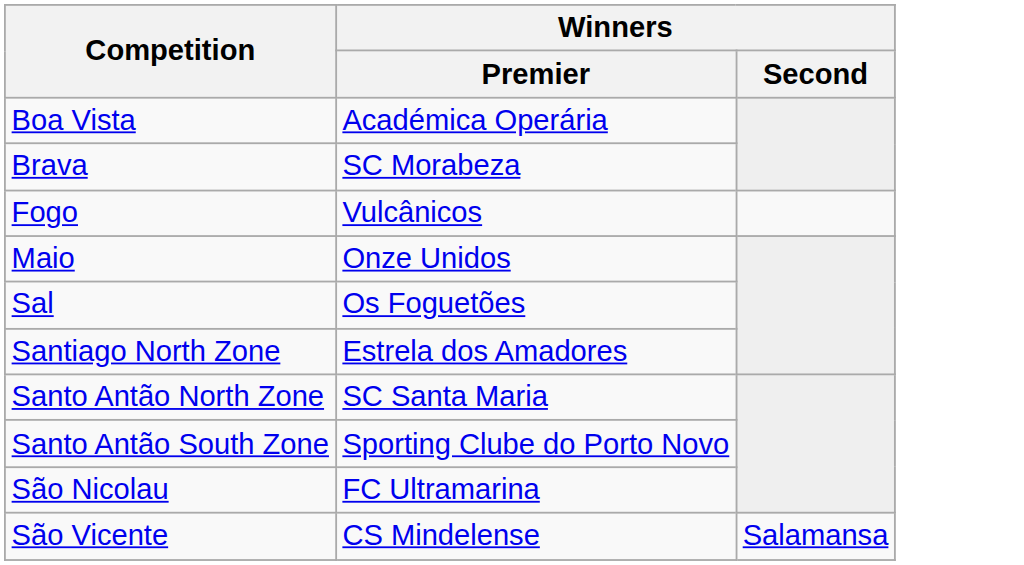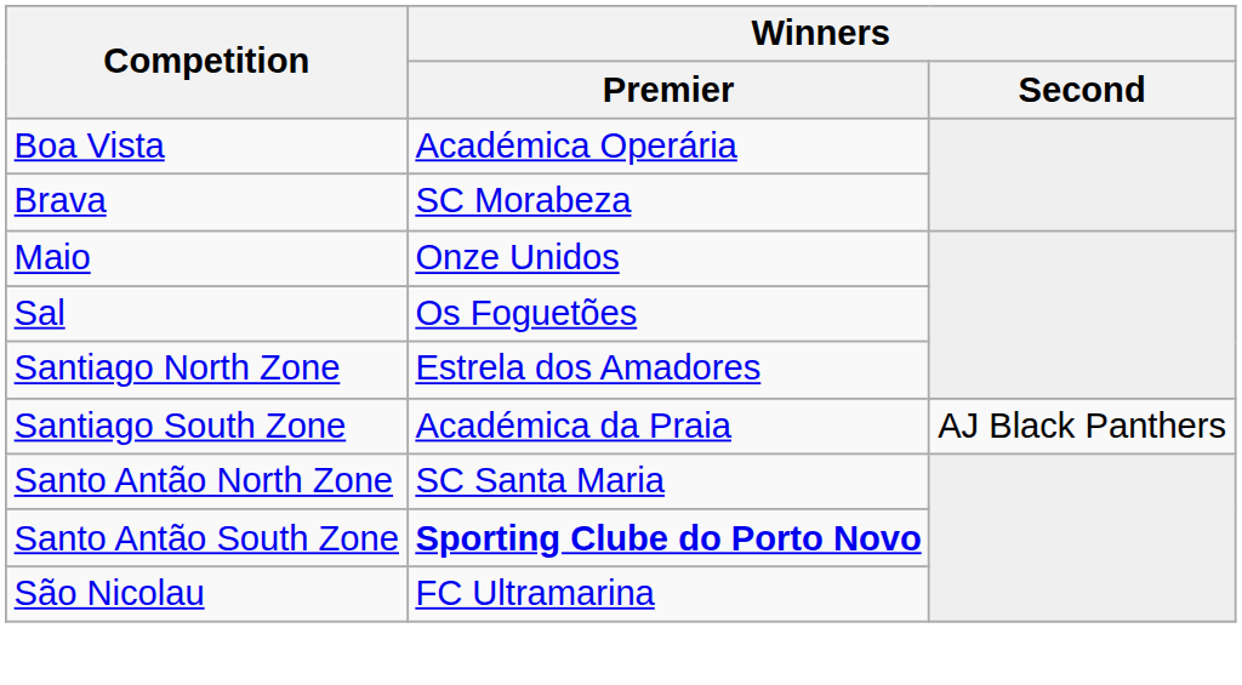- row: Fogo | Vulcânicos
+ row: Santiago South Zone | Académica da Praia | AJ Black Panthers
Santo Antão South Zone | Winners / Premier: normal -> bold
- row: São Vicente | CS Mindelense | Salamansa
